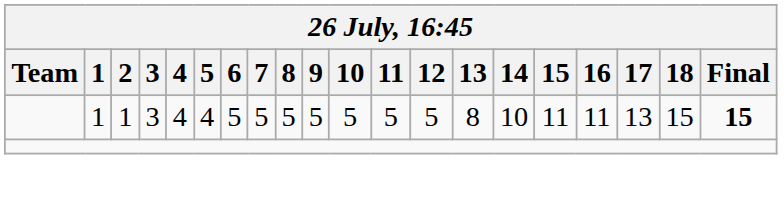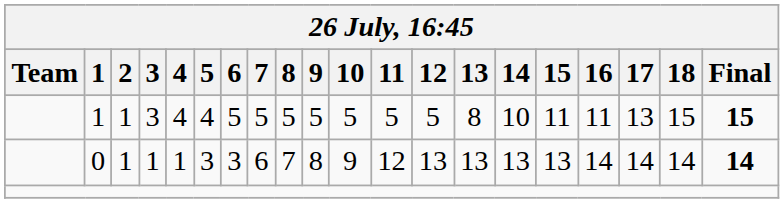+ row: 0 | 1 | 1 | 1 | 3 | 3 | 6 | 7 | 8 | 9 | 12 | 13 | 13 | 13 | 13 | 14 | 14 | 14 | 14
